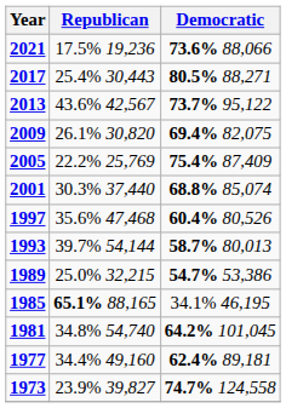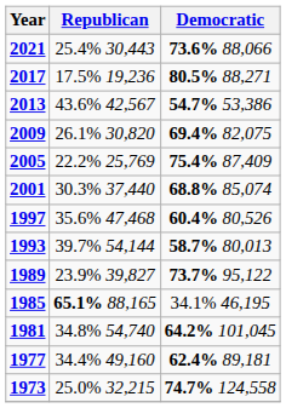2021 | Republican: 17.5% 19,236 -> 25.4% 30,443
2017 | Republican: 25.4% 30,443 -> 17.5% 19,236
2013 | Democratic: 73.7% 95,122 -> 54.7% 53,386
1989 | Republican: 25.0% 32,215 -> 23.9% 39,827
1989 | Democratic: 54.7% 53,386 -> 73.7% 95,122
1973 | Republican: 23.9% 39,827 -> 25.0% 32,215
